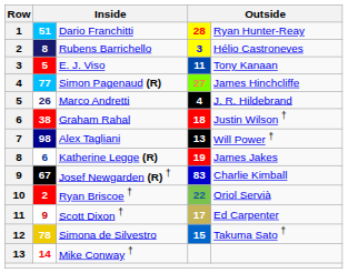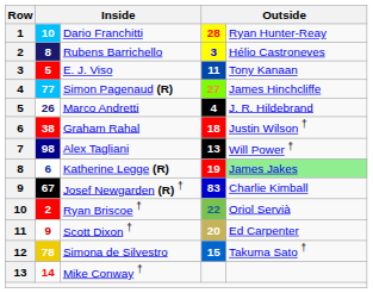Dario Franchitti | column 2: 51 -> 10
Katherine Legge (R) | column 5: no background -> lightgreen background
Scott Dixon † | column 4: 17 -> 20
